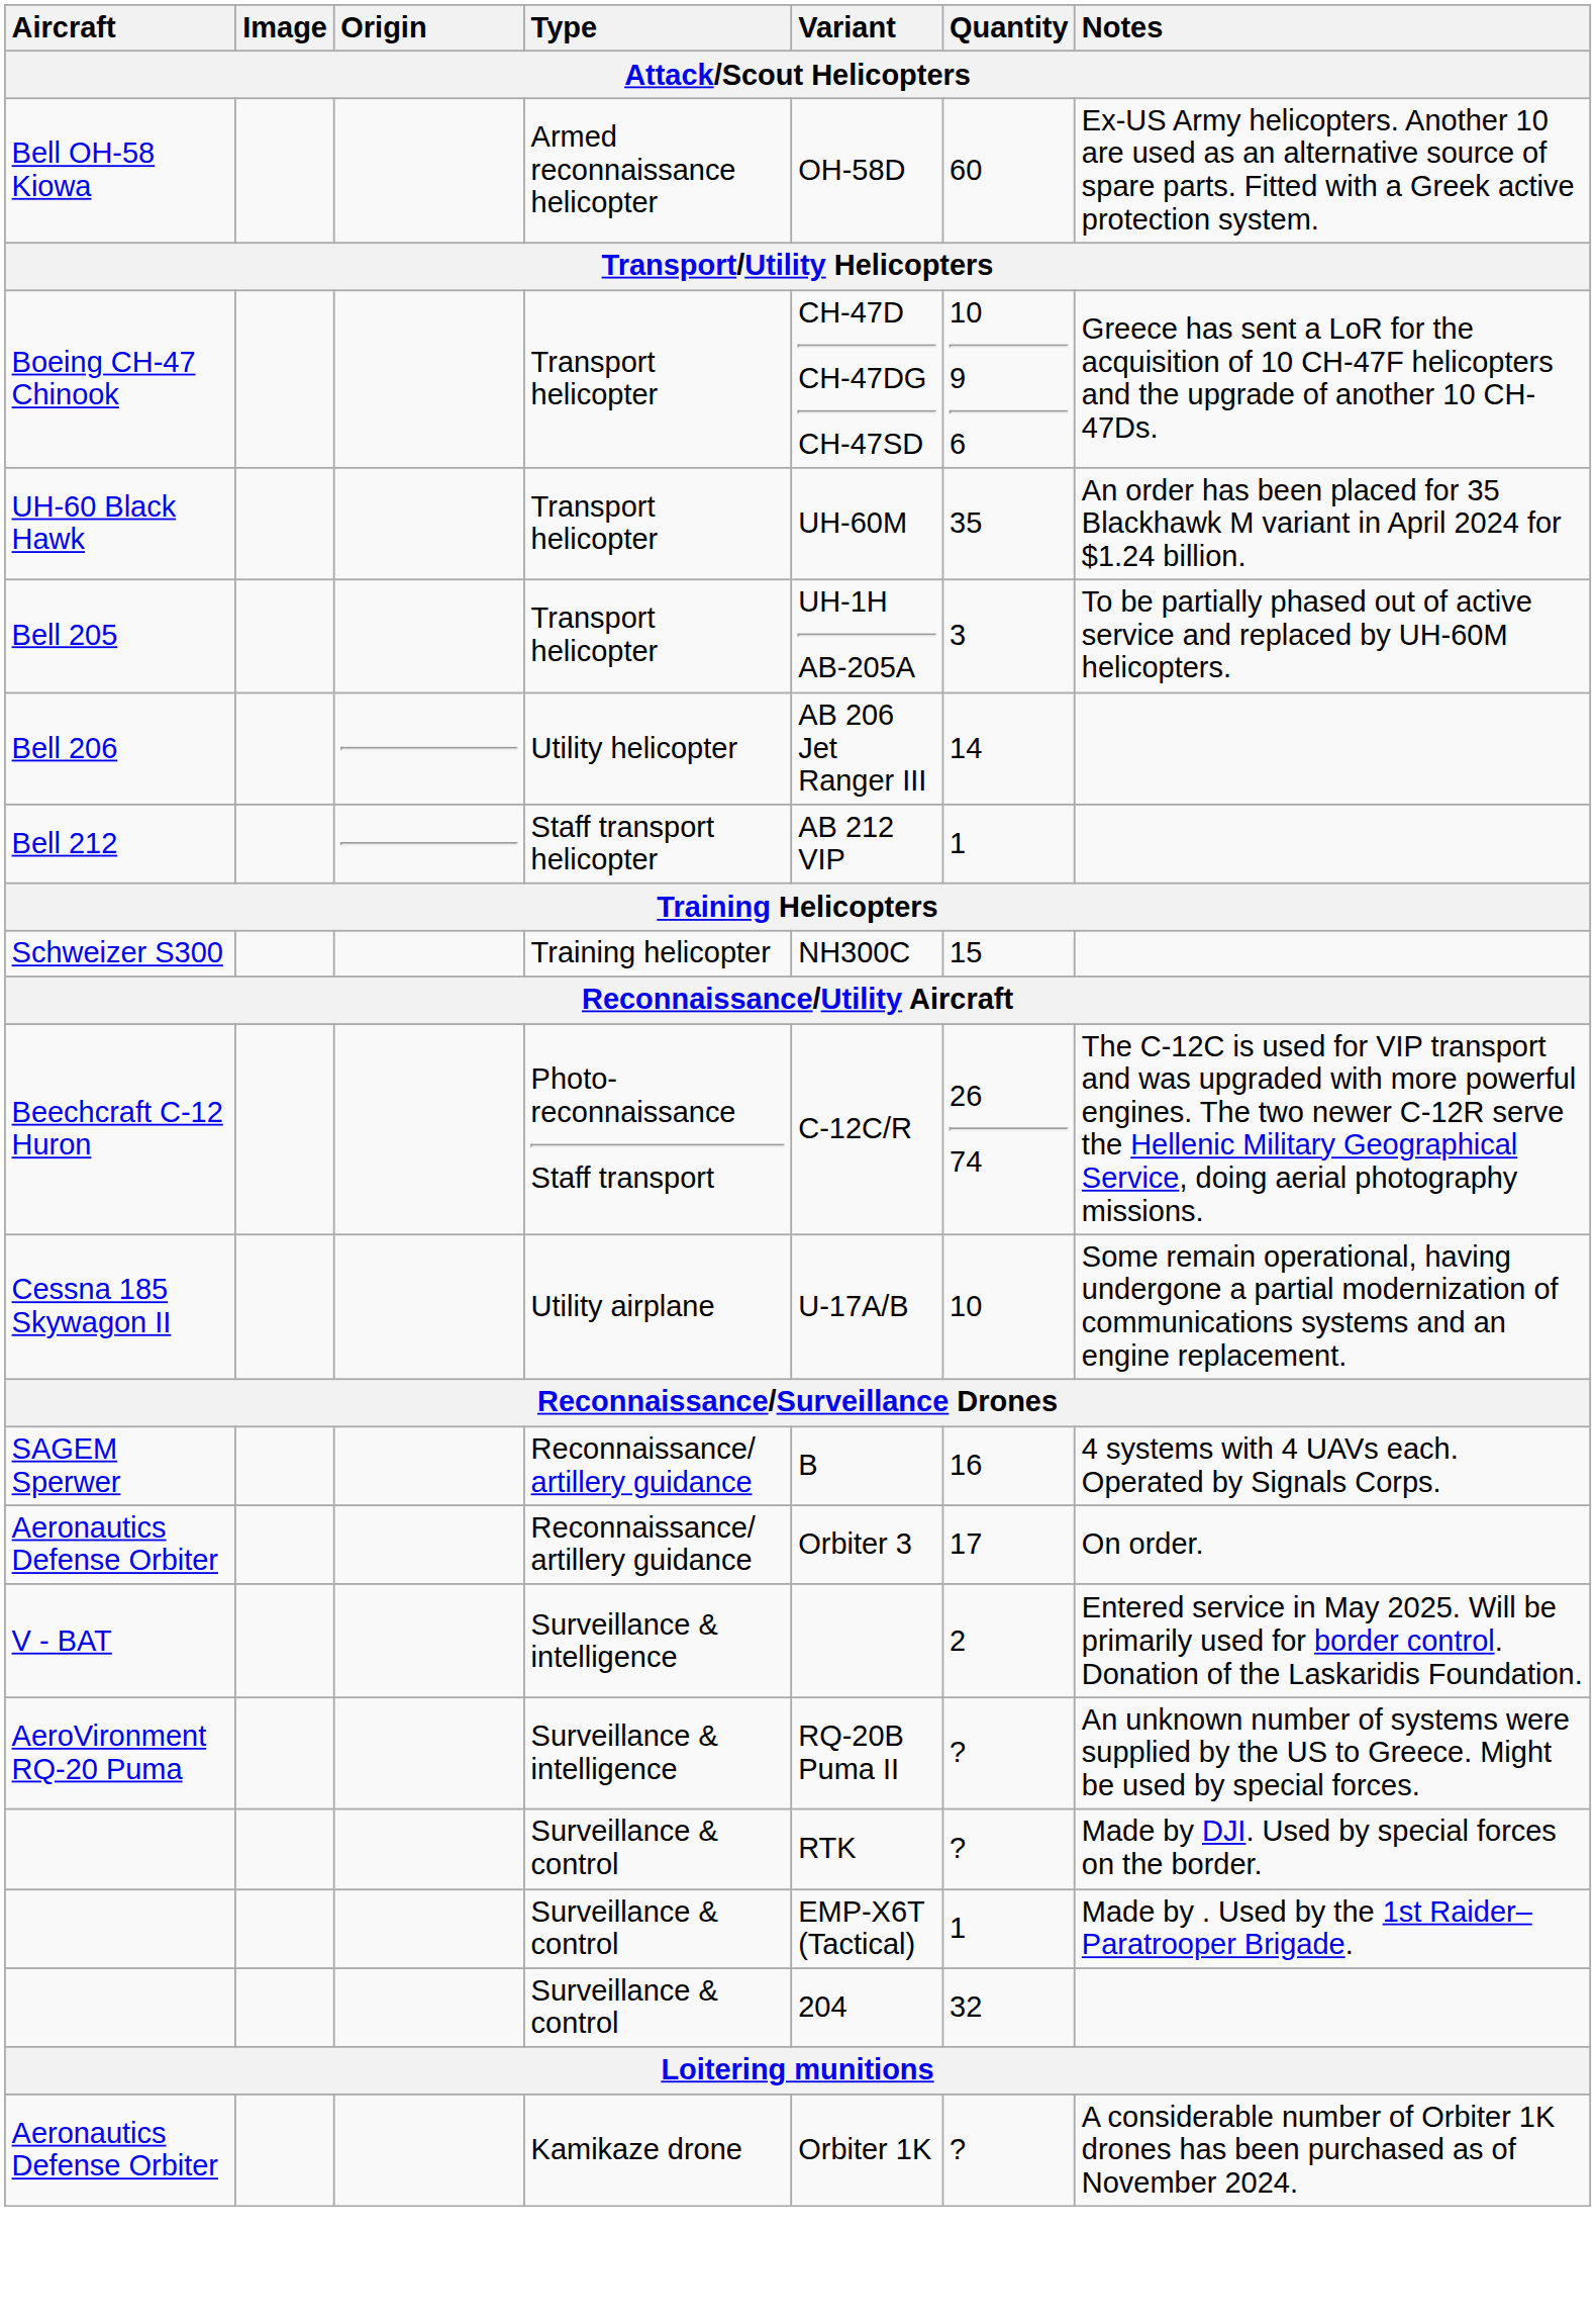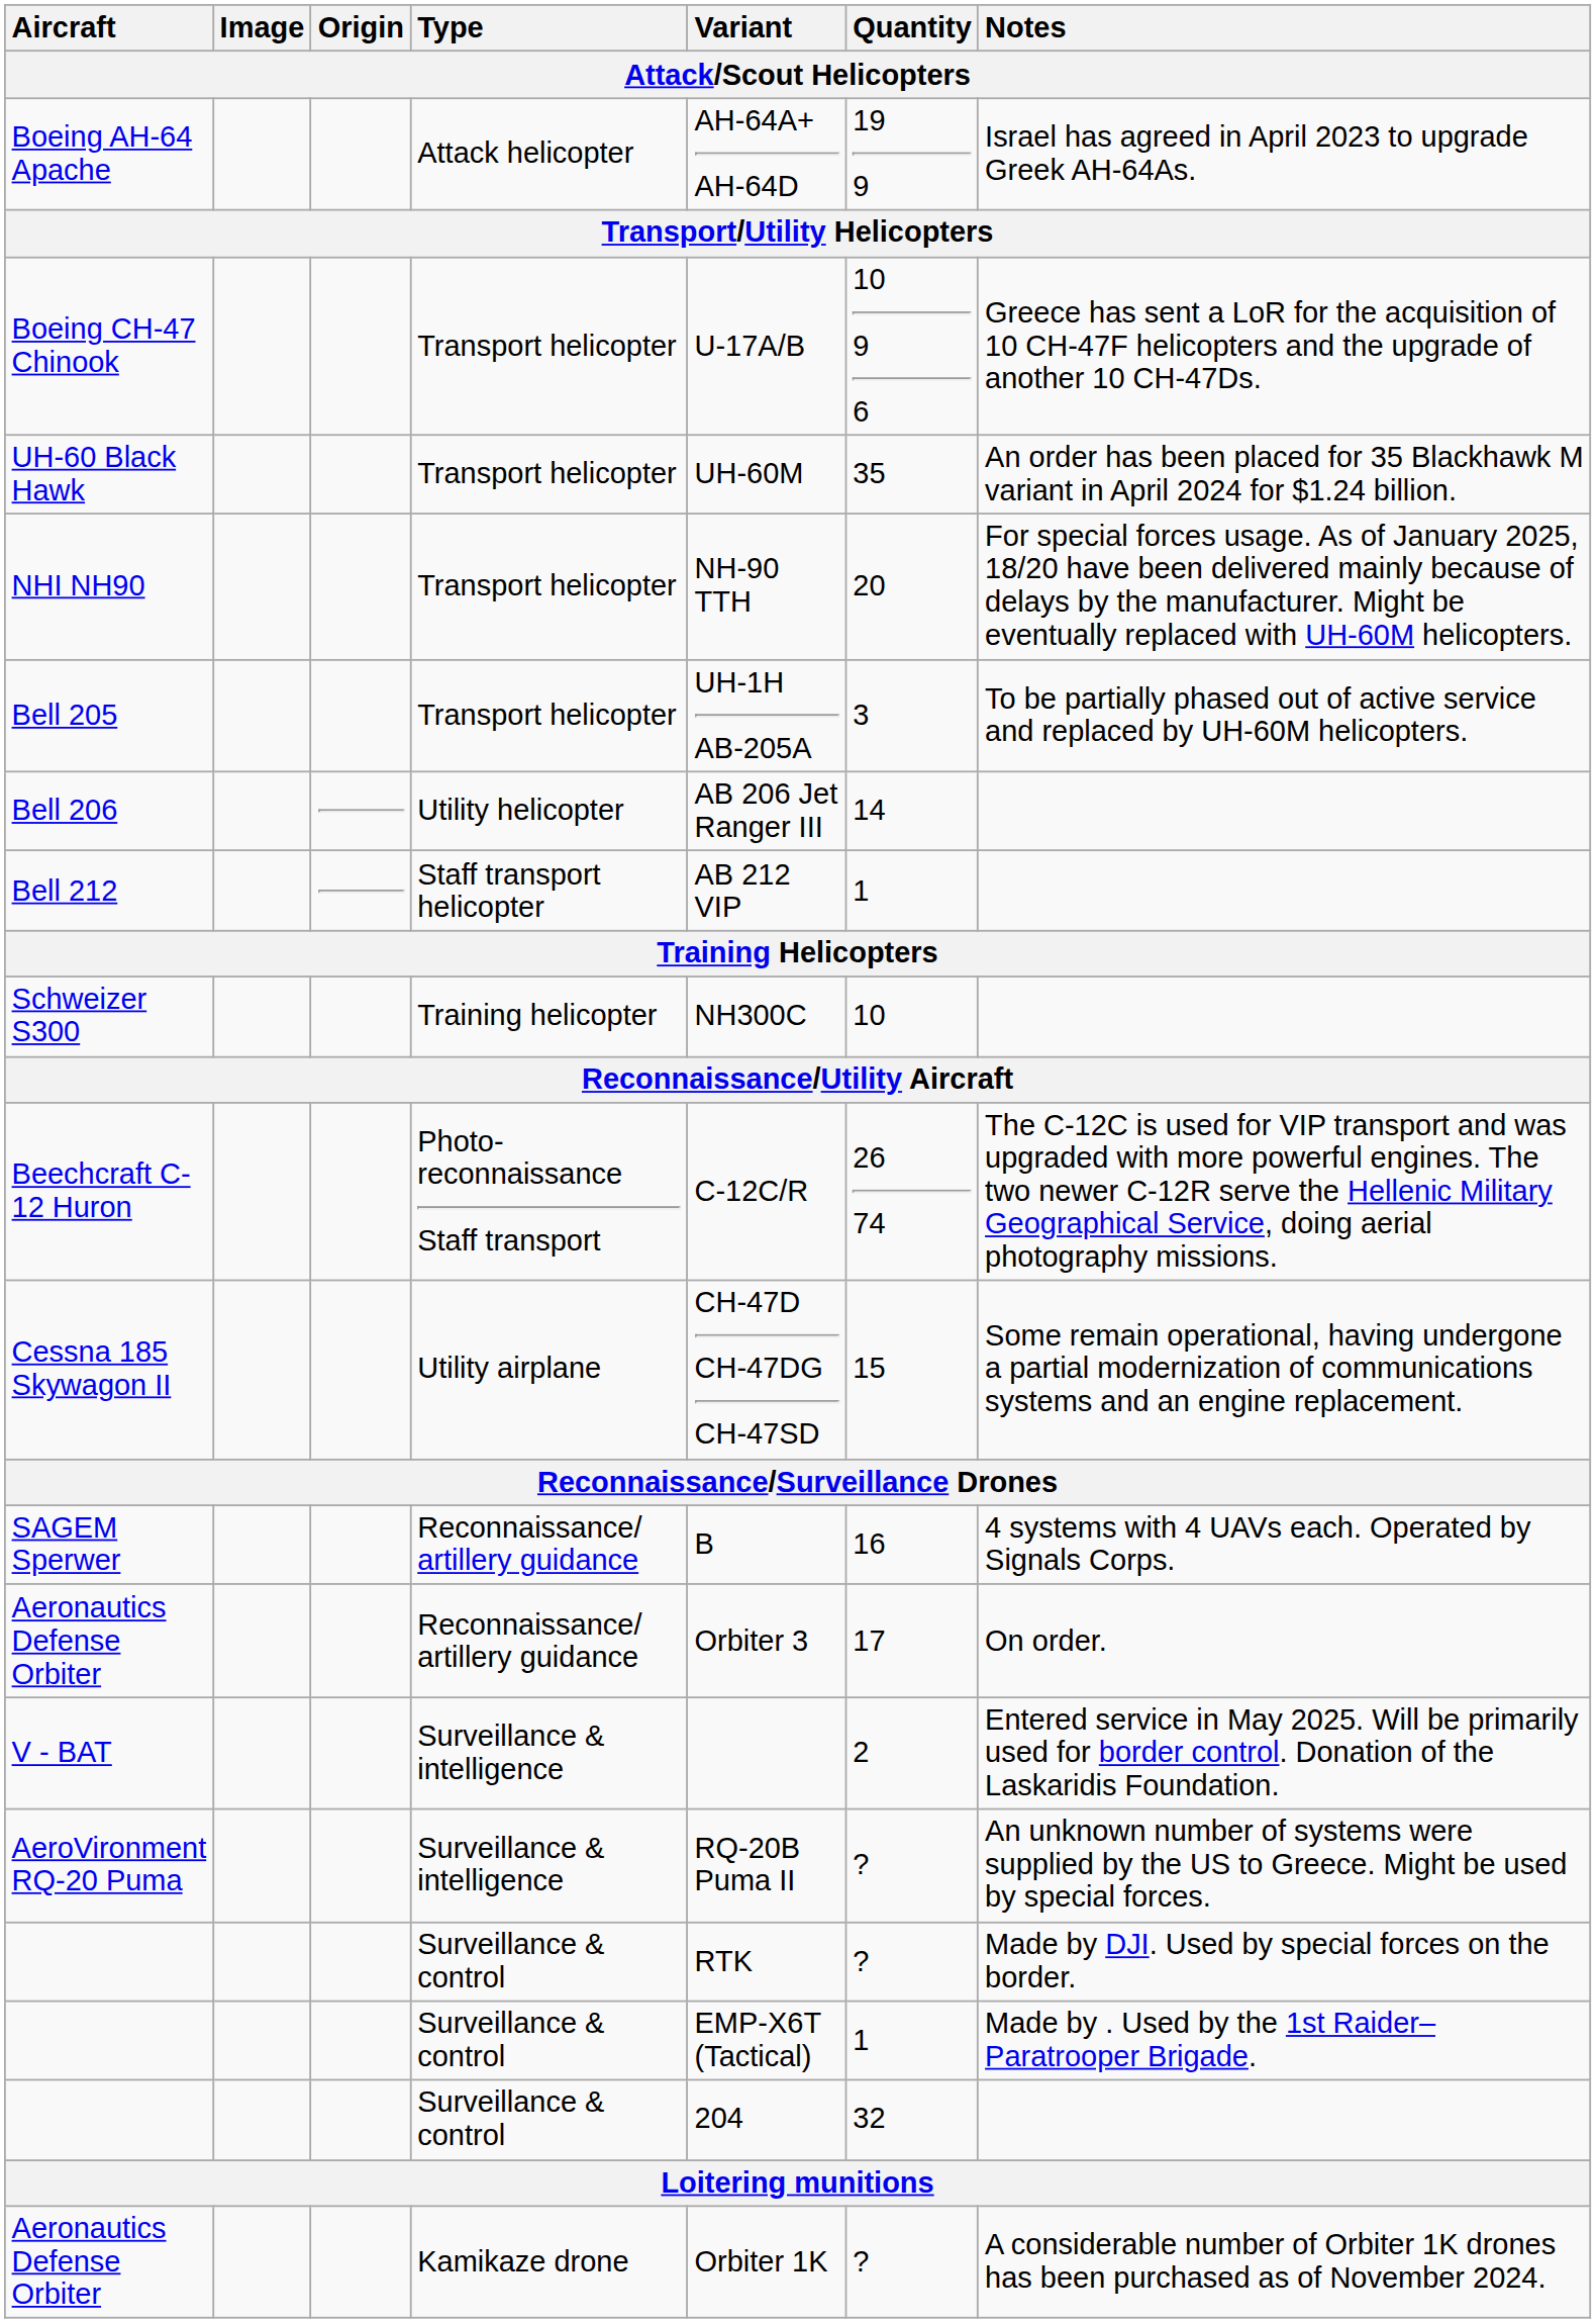+ row: Boeing AH-64 Apache | Attack helicopter | AH-64A+ AH-64D | 19 9 | Israel has agreed in April 2023 to upgrade Greek AH-64As.
- row: Bell OH-58 Kiowa | Armed reconnaissance helicopter | OH-58D | 60 | Ex-US Army helicopters. Another 10 are used as an alternative source of spare parts. Fitted with a Greek active protection system.
Boeing CH-47 Chinook | Variant: CH-47D CH-47DG CH-47SD -> U-17A/B
+ row: NHI NH90 | Transport helicopter | NH-90 TTH | 20 | For special forces usage. As of January 2025, 18/20 have been delivered mainly because of delays by the manufacturer. Might be eventually replaced with UH-60M helicopters.
Schweizer S300 | Quantity: 15 -> 10
Cessna 185 Skywagon II | Variant: U-17A/B -> CH-47D CH-47DG CH-47SD
Cessna 185 Skywagon II | Quantity: 10 -> 15
